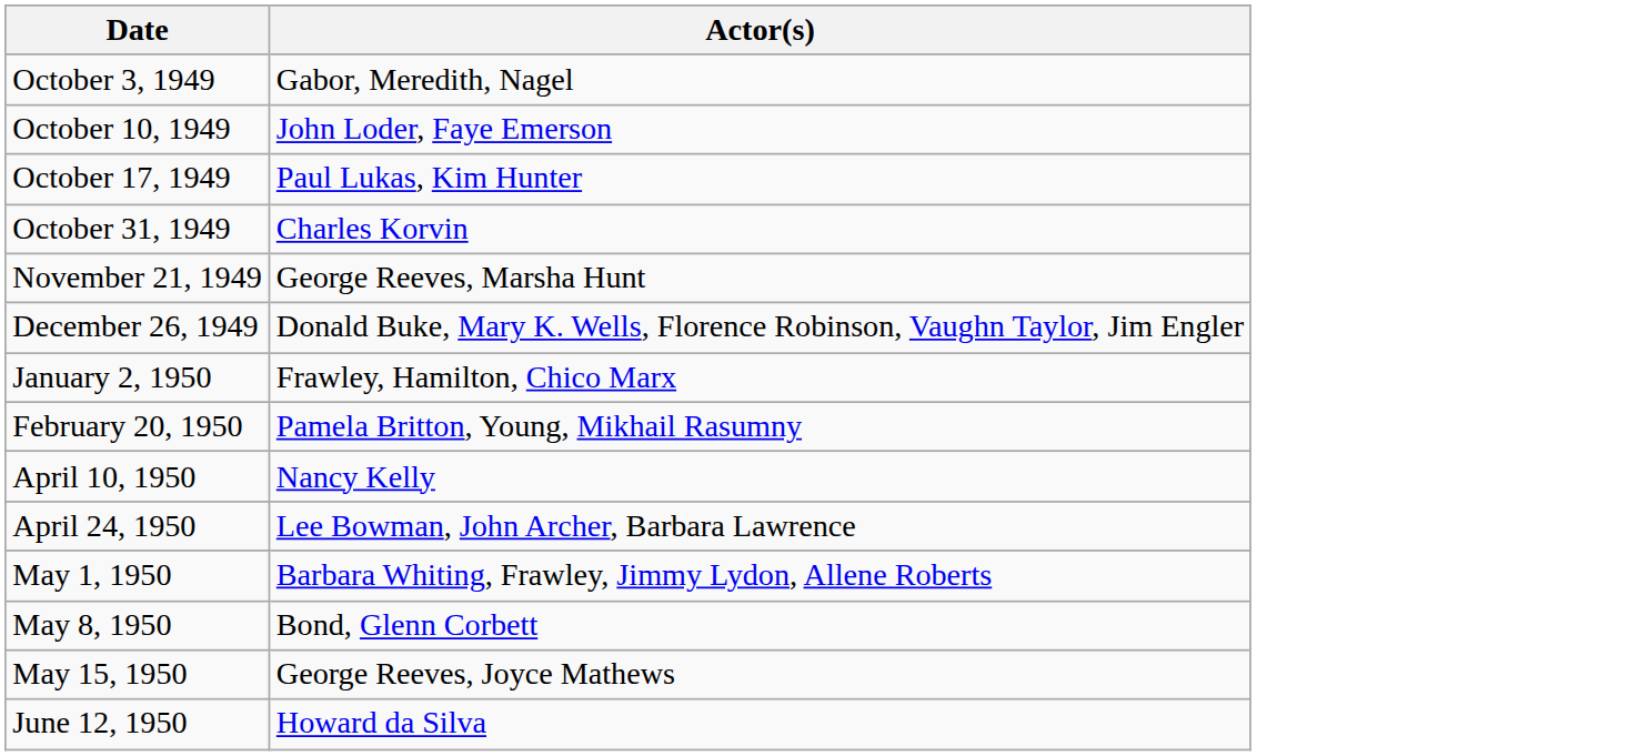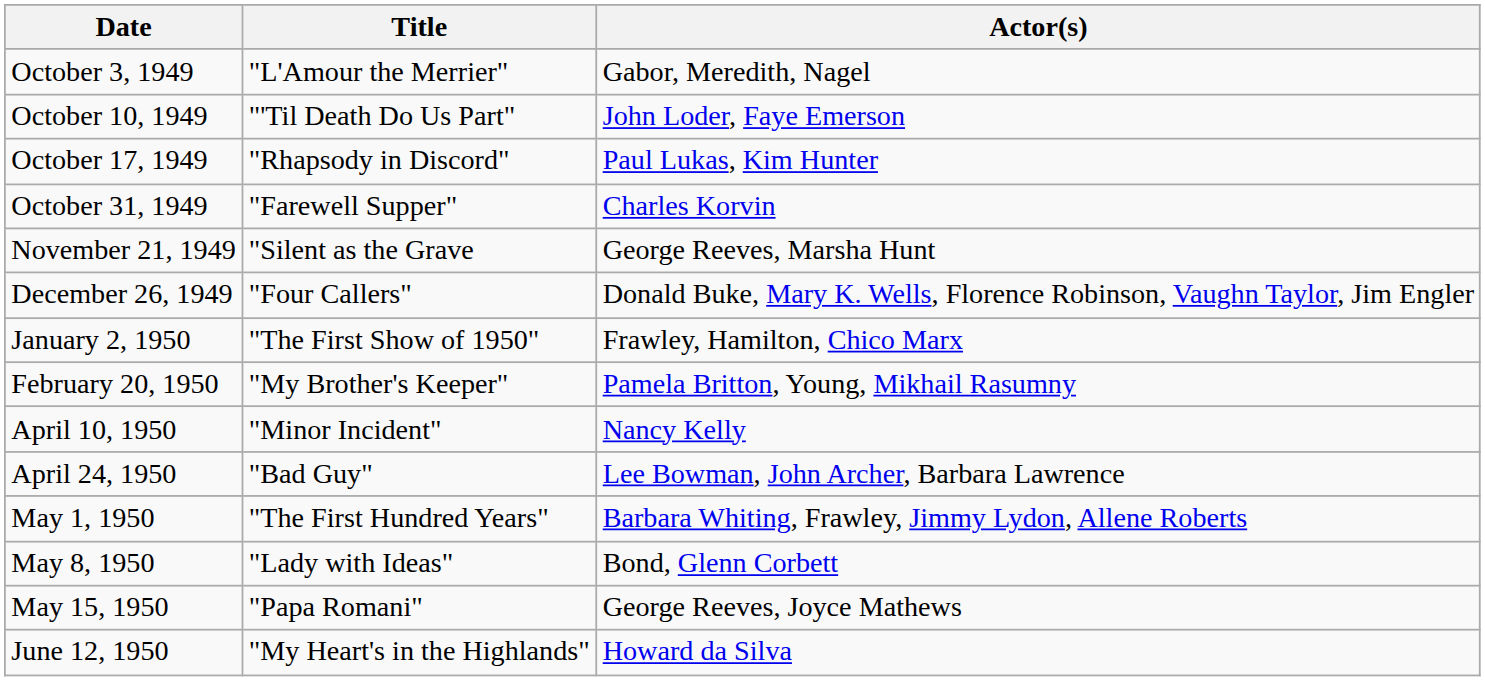+ column: Title | "L'Amour the Merrier" | "'Til Death Do Us Part" | "Rhapsody in Discord" | "Farewell Supper" | "Silent as the Grave | "Four Callers" | "The First Show of 1950" | "My Brother's Keeper" | "Minor Incident" | "Bad Guy" | "The First Hundred Years" | "Lady with Ideas" | "Papa Romani" | "My Heart's in the Highlands"
